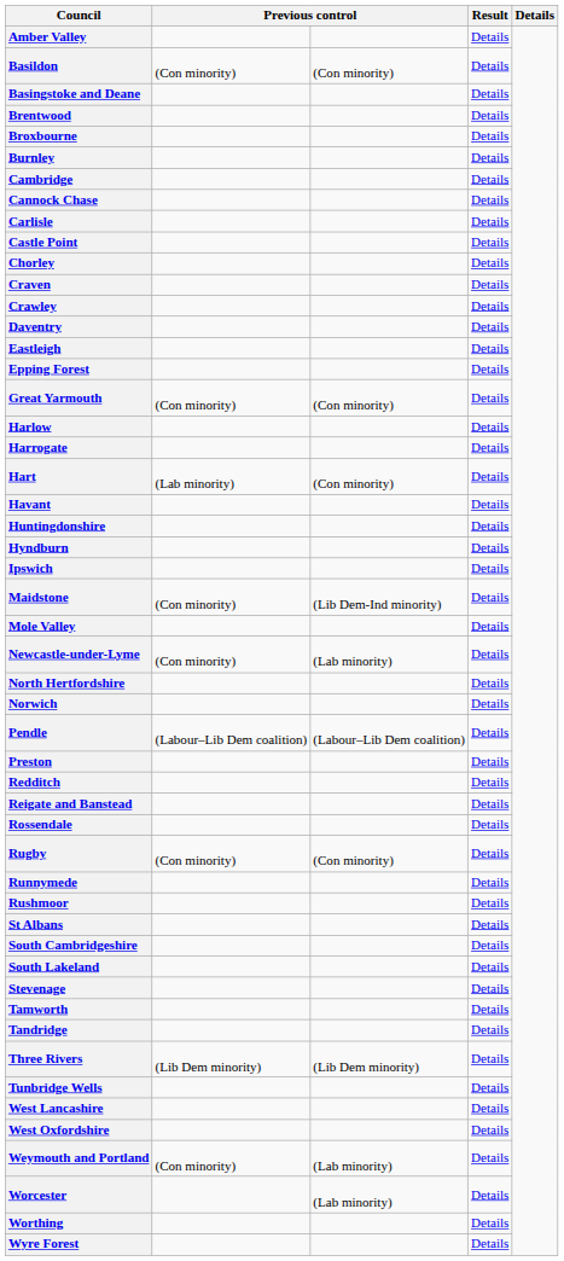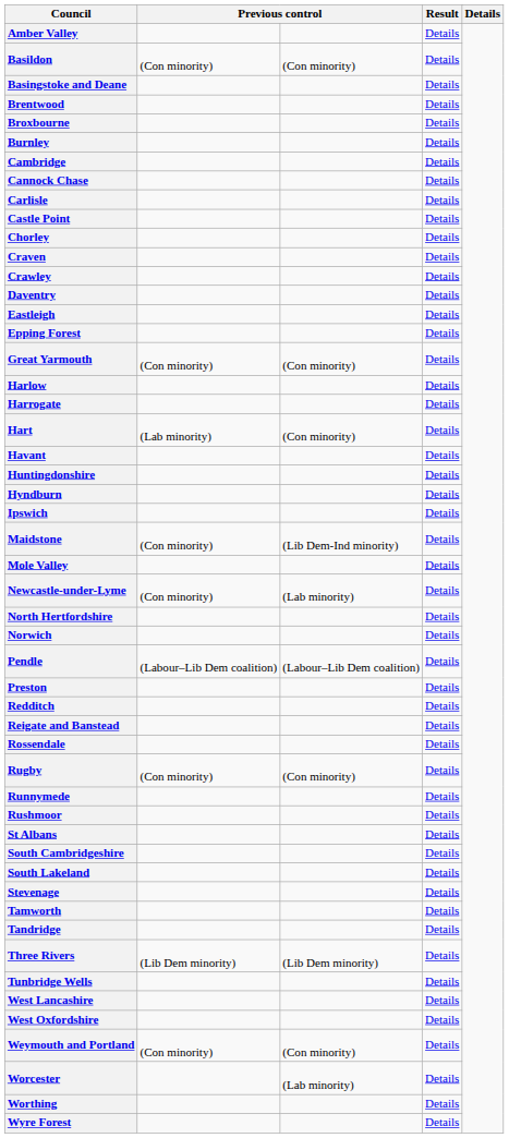Weymouth and Portland | column 3: (Lab minority) -> (Con minority)
